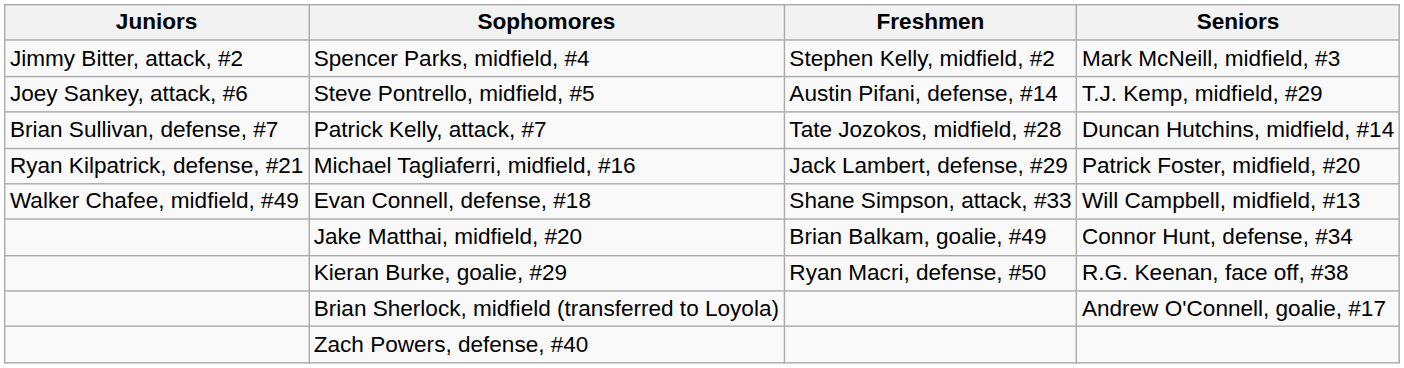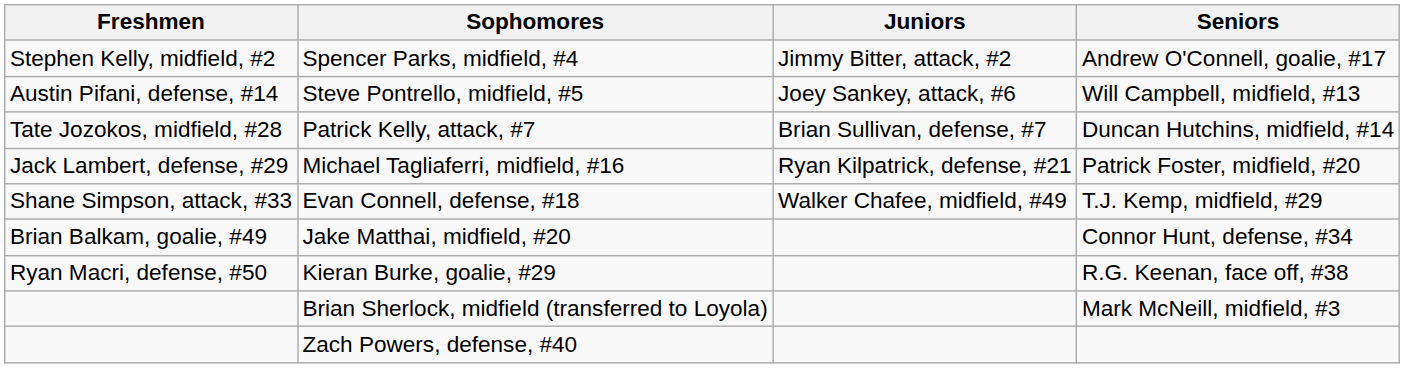columns swapped: Freshmen <-> Juniors
Spencer Parks, midfield, #4 | Seniors: Mark McNeill, midfield, #3 -> Andrew O'Connell, goalie, #17
Steve Pontrello, midfield, #5 | Seniors: T.J. Kemp, midfield, #29 -> Will Campbell, midfield, #13
Evan Connell, defense, #18 | Seniors: Will Campbell, midfield, #13 -> T.J. Kemp, midfield, #29
Brian Sherlock, midfield (transferred to Loyola) | Seniors: Andrew O'Connell, goalie, #17 -> Mark McNeill, midfield, #3
